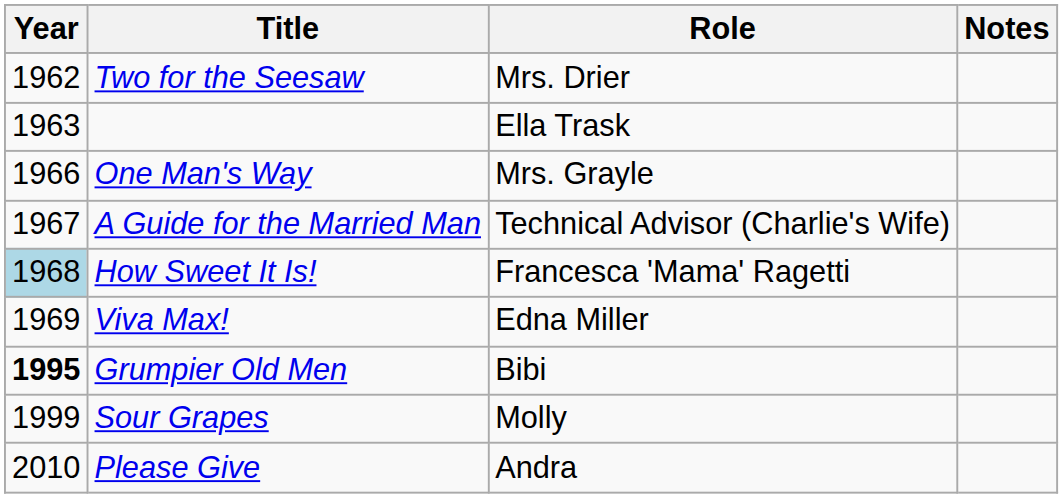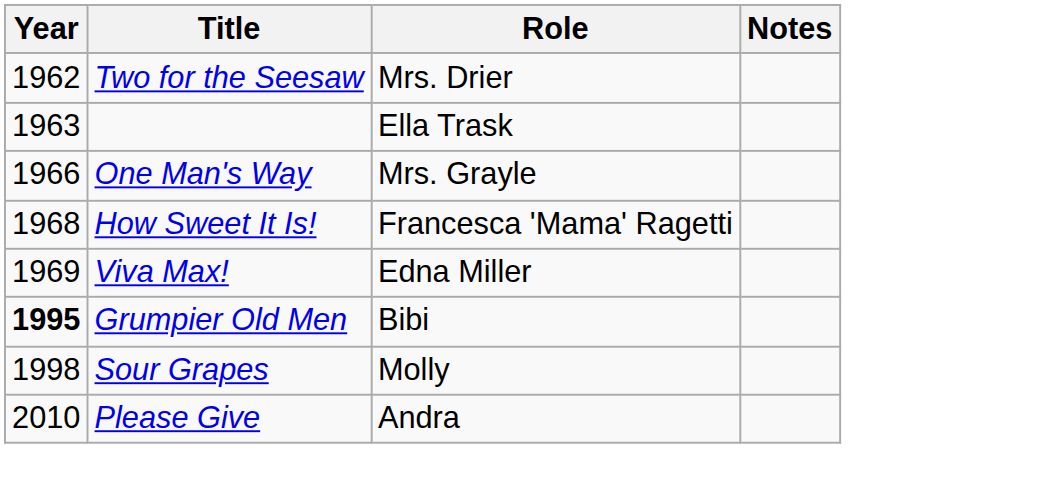- row: 1967 | A Guide for the Married Man | Technical Advisor (Charlie's Wife)
How Sweet It Is! | Year: lightblue background -> no background
Sour Grapes | Year: 1999 -> 1998
